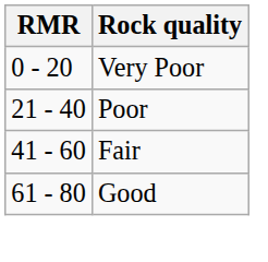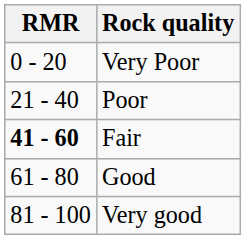Fair | RMR: normal -> bold
+ row: 81 - 100 | Very good
